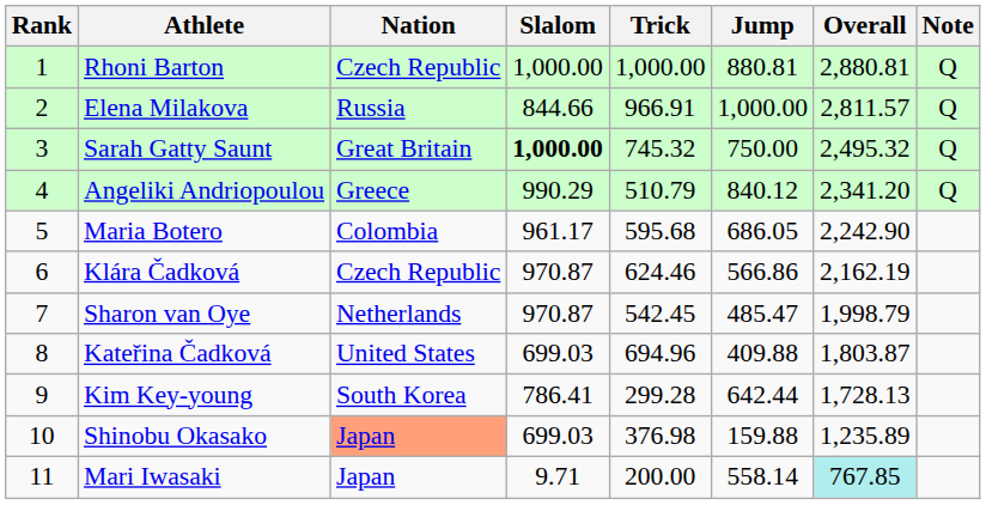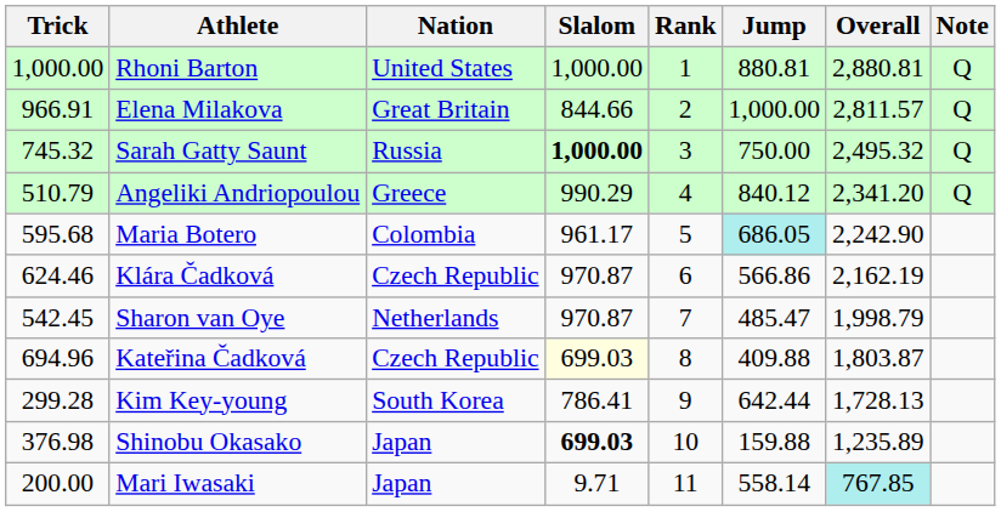columns swapped: Rank <-> Trick
Rhoni Barton | Nation: Czech Republic -> United States
Elena Milakova | Nation: Russia -> Great Britain
Sarah Gatty Saunt | Nation: Great Britain -> Russia
Maria Botero | Jump: no background -> paleturquoise background
Kateřina Čadková | Nation: United States -> Czech Republic
Kateřina Čadková | Slalom: no background -> lightyellow background
Shinobu Okasako | Nation: lightsalmon background -> no background
Shinobu Okasako | Slalom: normal -> bold
